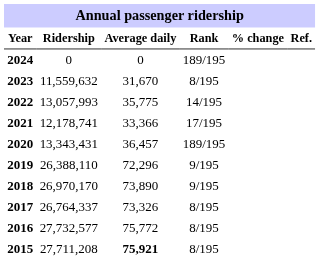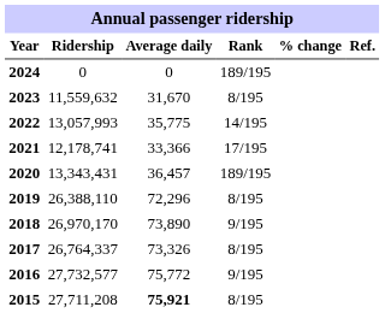2019 | Rank: 9/195 -> 8/195
2016 | Rank: 8/195 -> 9/195
